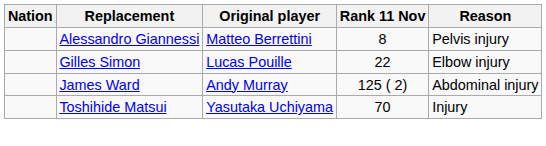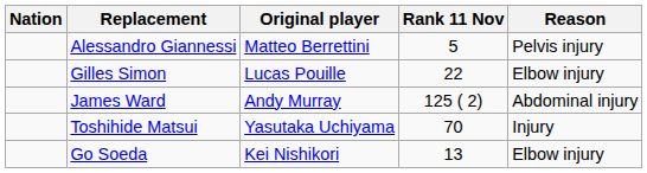Alessandro Giannessi | Rank 11 Nov: 8 -> 5
+ row: Go Soeda | Kei Nishikori | 13 | Elbow injury
